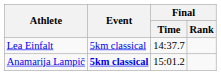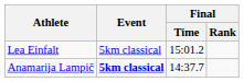Lea Einfalt | Final / Time: 14:37.7 -> 15:01.2
Anamarija Lampič | Final / Time: 15:01.2 -> 14:37.7
